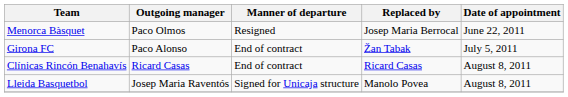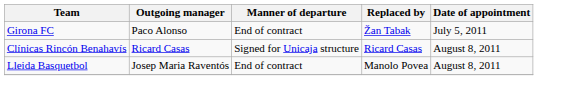- row: Menorca Bàsquet | Paco Olmos | Resigned | Josep Maria Berrocal | June 22, 2011
Clínicas Rincón Benahavís | Manner of departure: End of contract -> Signed for Unicaja structure
Lleida Basquetbol | Manner of departure: Signed for Unicaja structure -> End of contract
